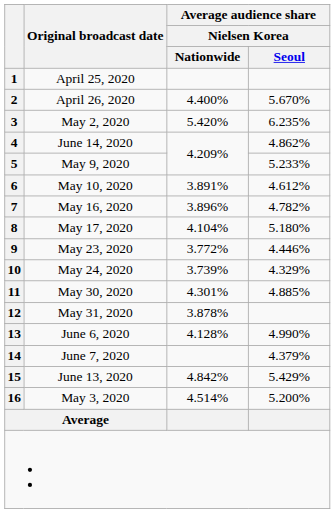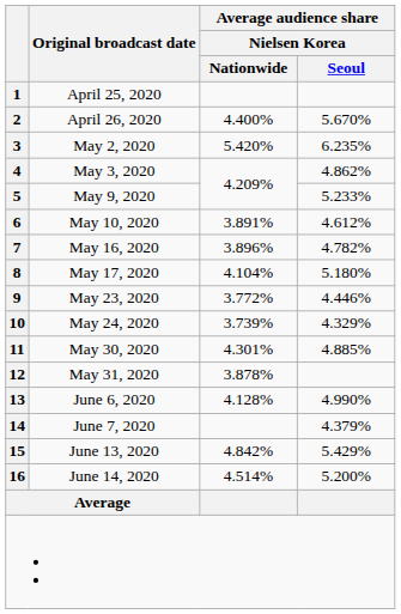4 | Original broadcast date: June 14, 2020 -> May 3, 2020
16 | Original broadcast date: May 3, 2020 -> June 14, 2020
